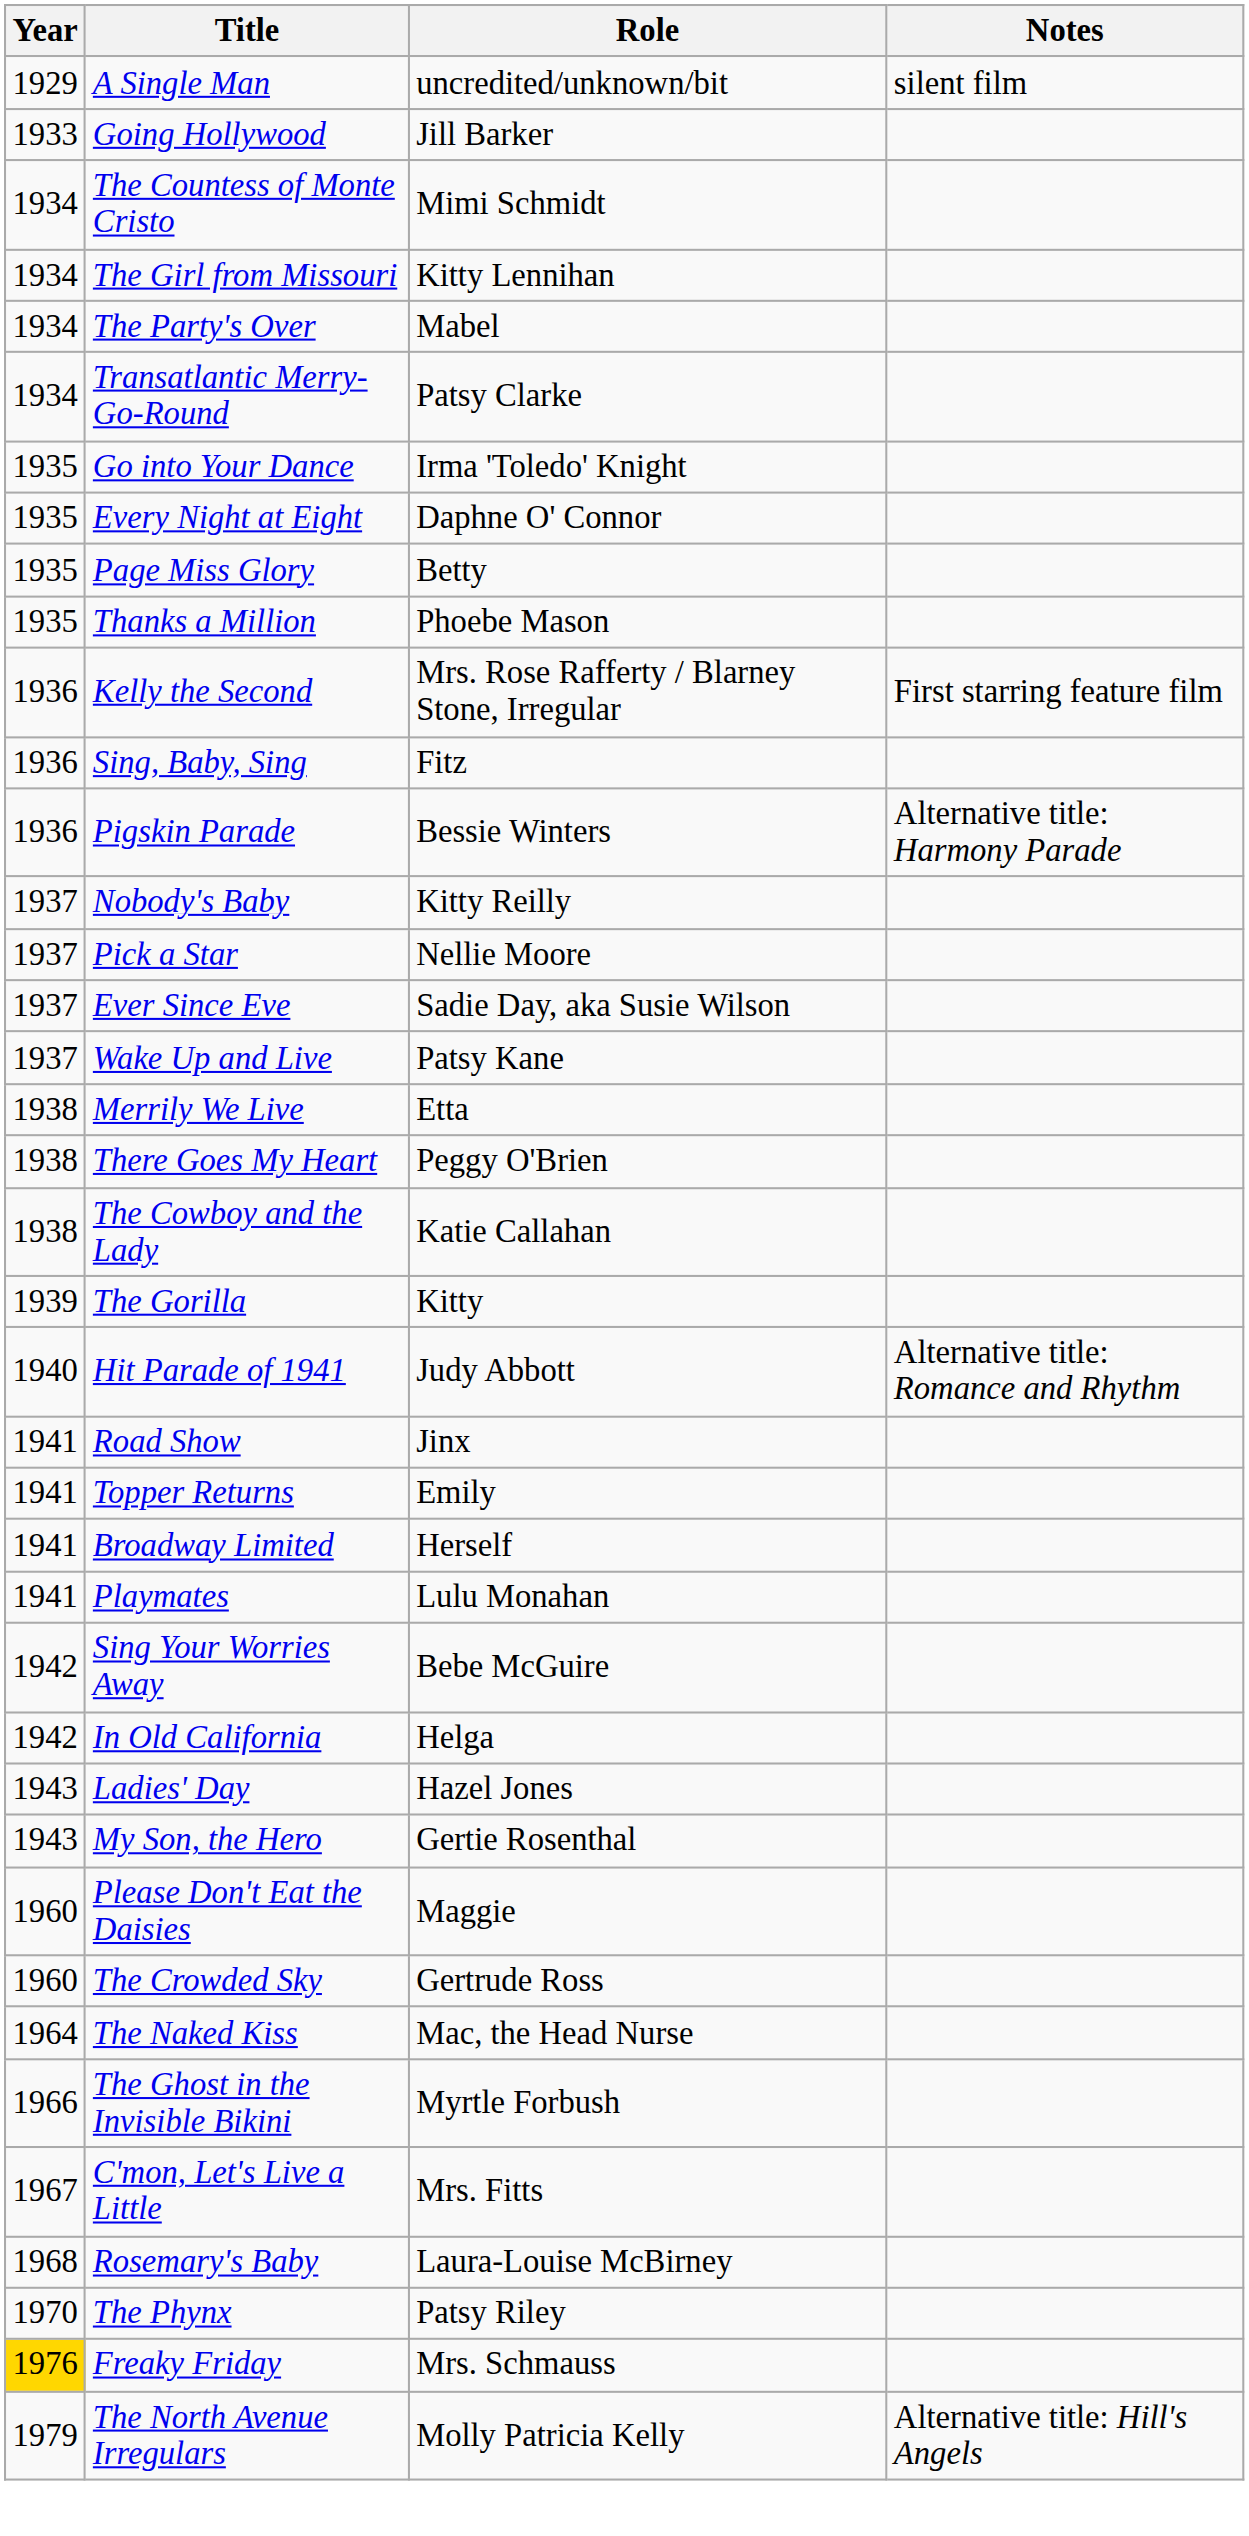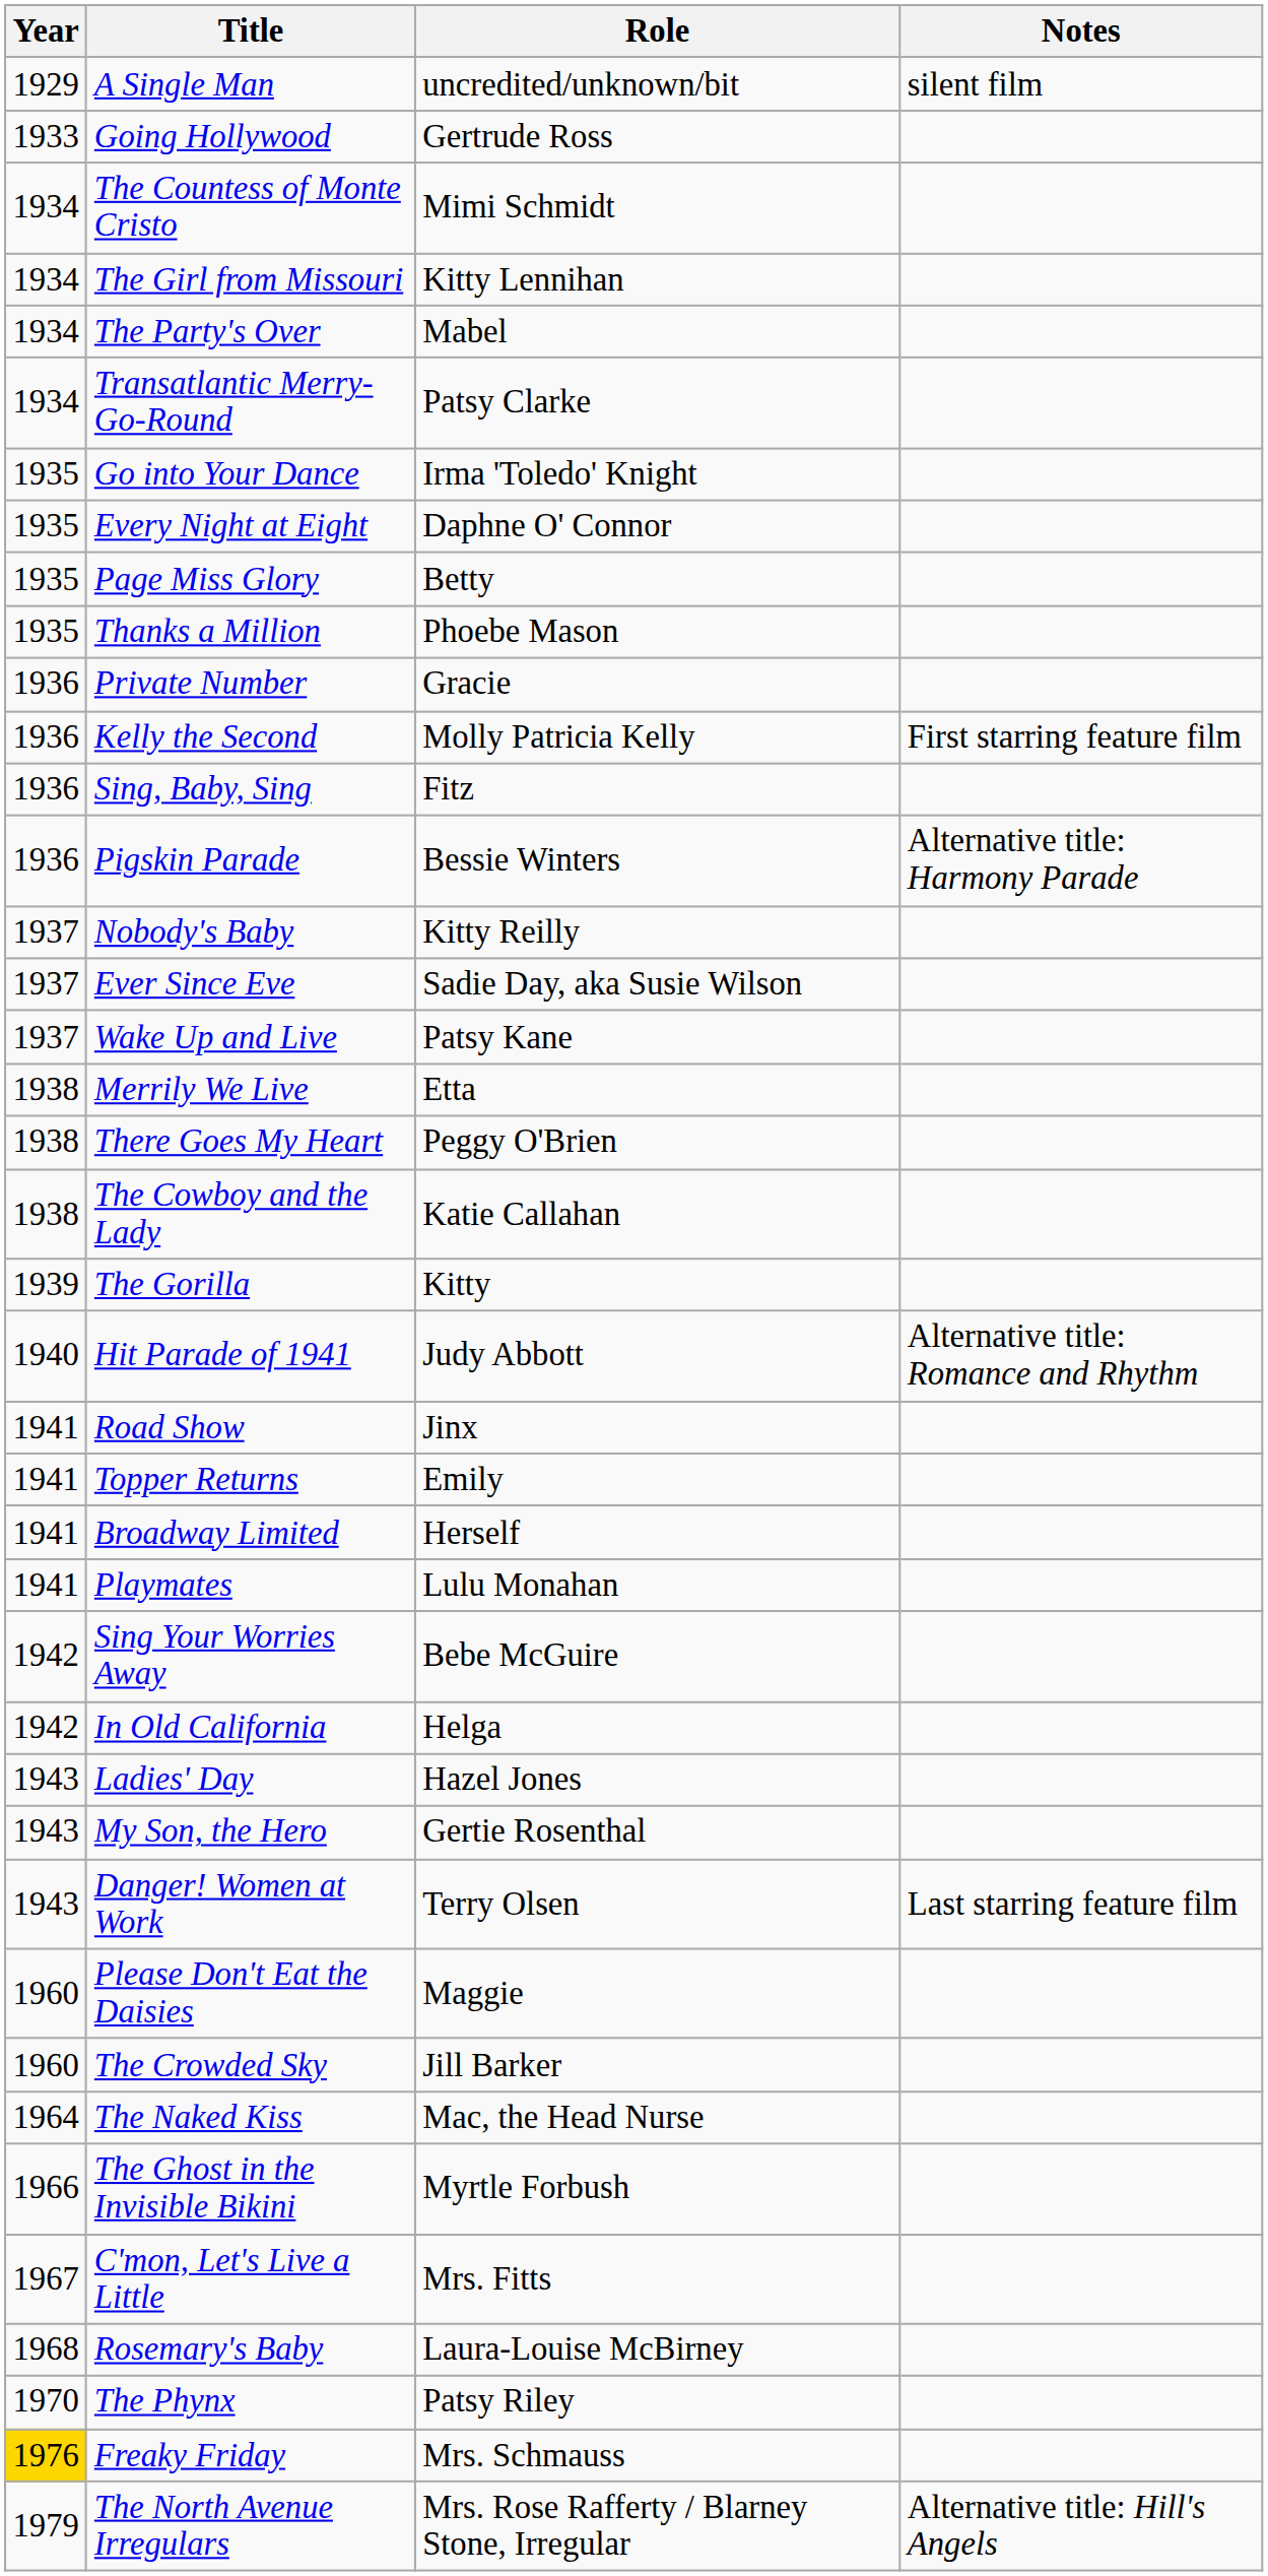Going Hollywood | Role: Jill Barker -> Gertrude Ross
+ row: 1936 | Private Number | Gracie
Kelly the Second | Role: Mrs. Rose Rafferty / Blarney Stone, Irregular -> Molly Patricia Kelly
- row: 1937 | Pick a Star | Nellie Moore
+ row: 1943 | Danger! Women at Work | Terry Olsen | Last starring feature film
The Crowded Sky | Role: Gertrude Ross -> Jill Barker
The North Avenue Irregulars | Role: Molly Patricia Kelly -> Mrs. Rose Rafferty / Blarney Stone, Irregular
